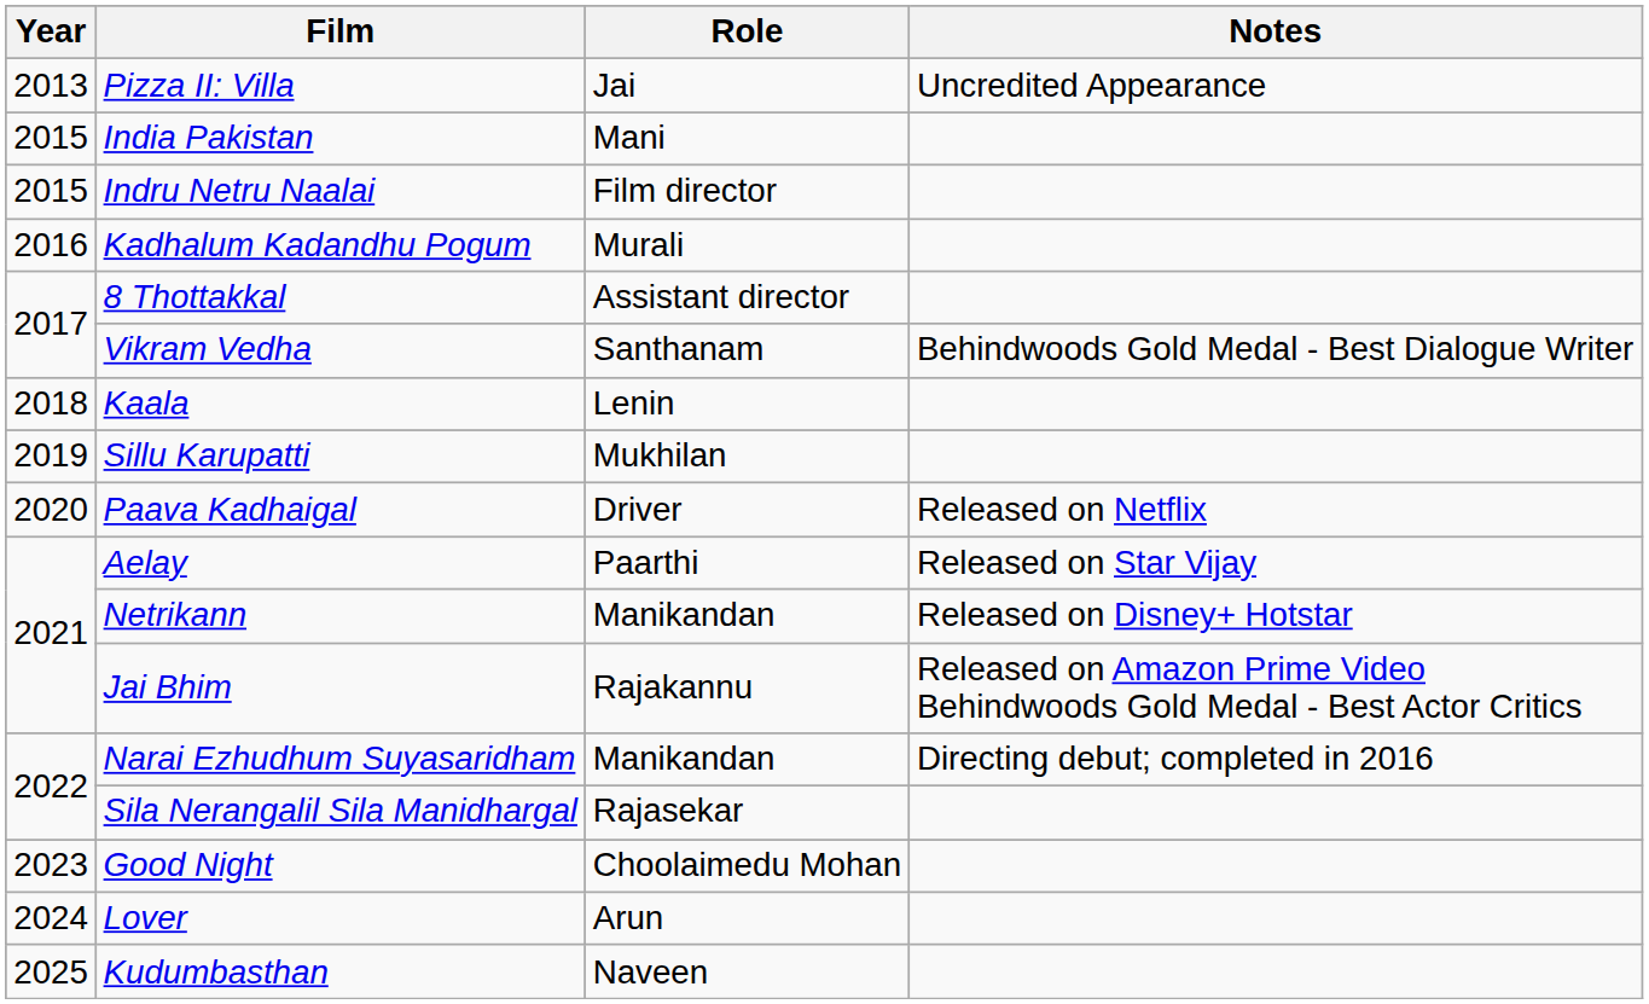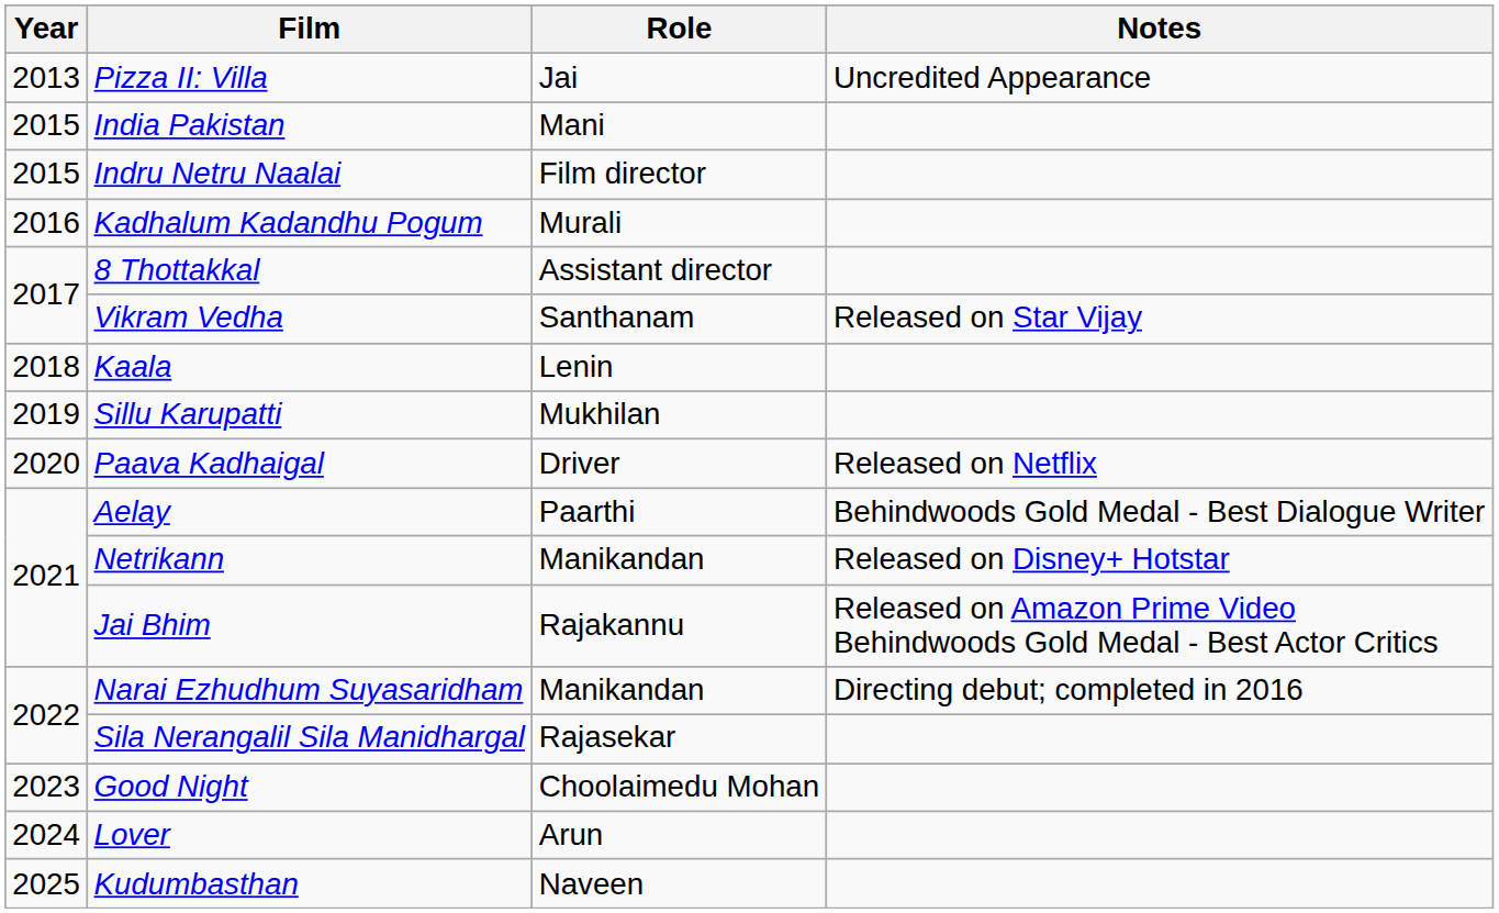Vikram Vedha | Notes: Behindwoods Gold Medal - Best Dialogue Writer -> Released on Star Vijay
Aelay | Notes: Released on Star Vijay -> Behindwoods Gold Medal - Best Dialogue Writer
